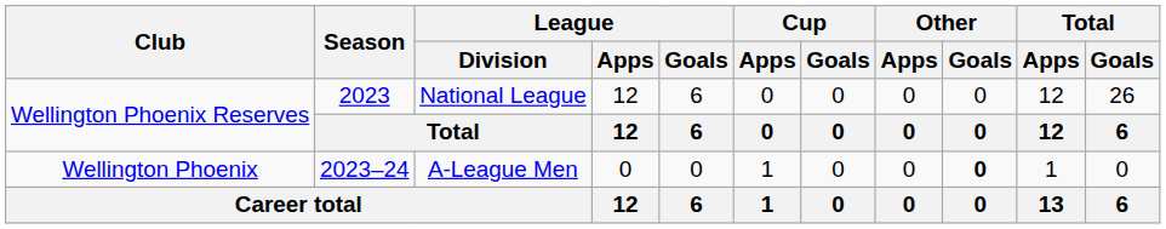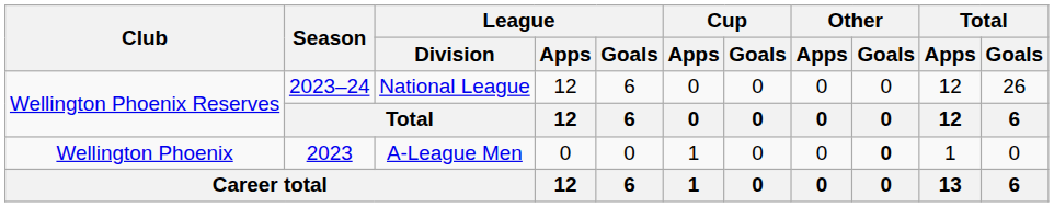Wellington Phoenix Reserves / National League | Season: 2023 -> 2023–24
Wellington Phoenix | Season: 2023–24 -> 2023
